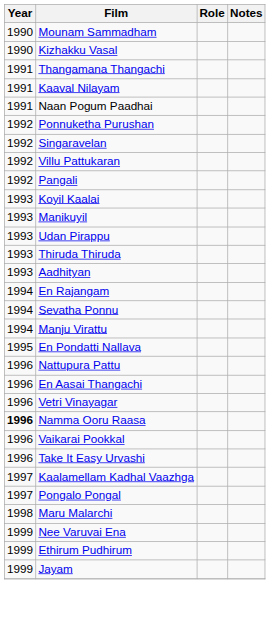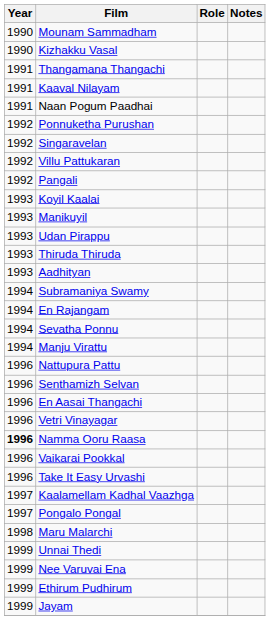+ row: 1994 | Subramaniya Swamy
- row: 1995 | En Pondatti Nallava
+ row: 1996 | Senthamizh Selvan
+ row: 1999 | Unnai Thedi
